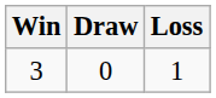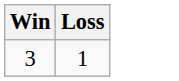- column: Draw | 0
